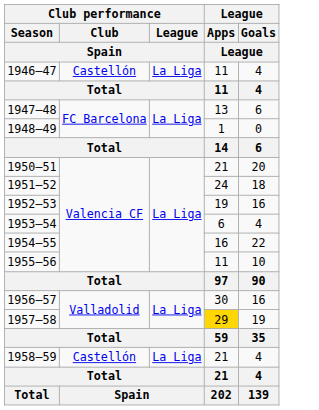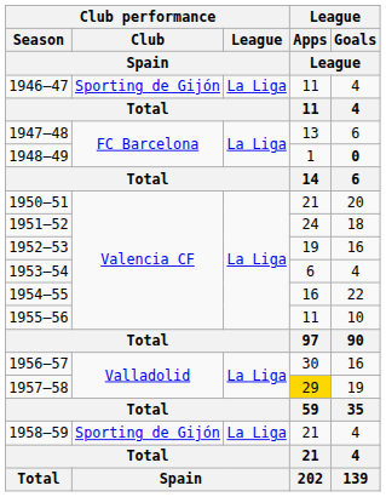1946–47 | Club performance / Club / Spain: Castellón -> Sporting de Gijón
1948–49 | League / Goals / League: normal -> bold
1958–59 | Club performance / Club / Spain: Castellón -> Sporting de Gijón
